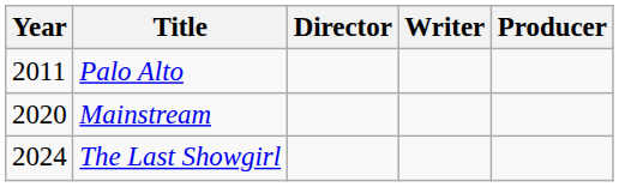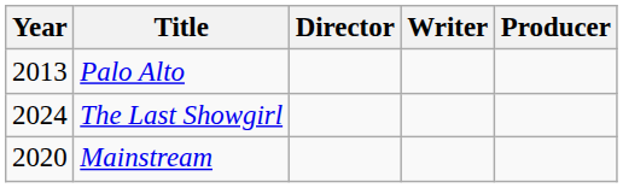Palo Alto | Year: 2011 -> 2013
rows swapped: Mainstream <-> The Last Showgirl
